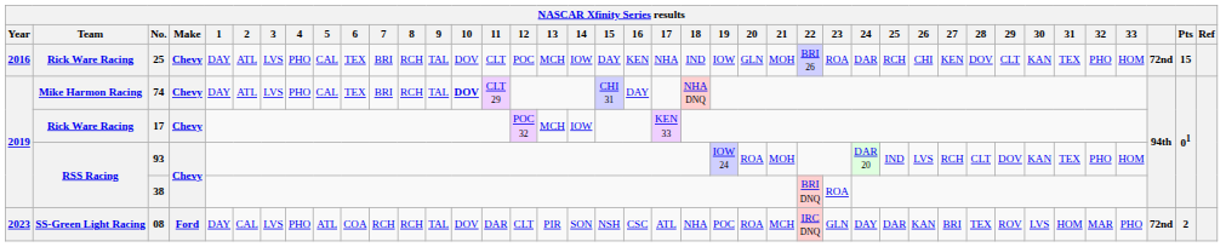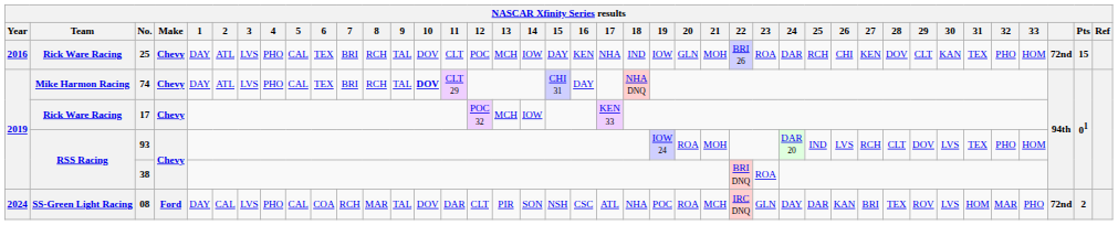93 | 30: KAN -> LVS
08 | Year: 2023 -> 2024
08 | 5: ATL -> CAL
08 | 8: RCH -> MAR
